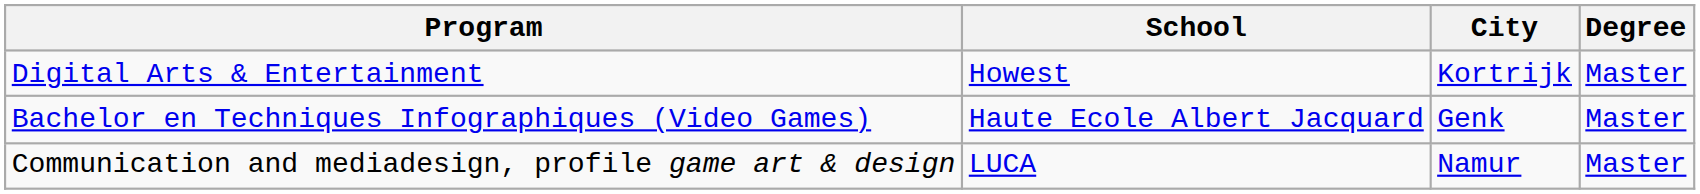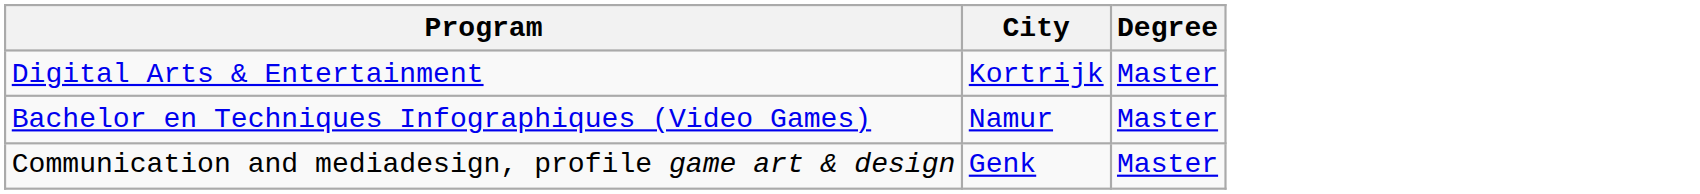- column: School | Howest | Haute Ecole Albert Jacquard | LUCA
Bachelor en Techniques Infographiques (Video Games) | City: Genk -> Namur
Communication and mediadesign, profile game art & design | City: Namur -> Genk
